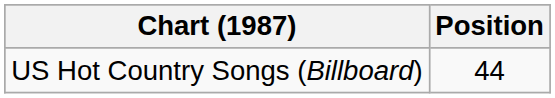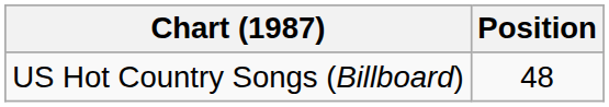US Hot Country Songs (Billboard) | Position: 44 -> 48
